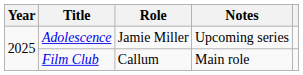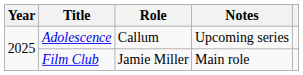Adolescence | Role: Jamie Miller -> Callum
Film Club | Role: Callum -> Jamie Miller
